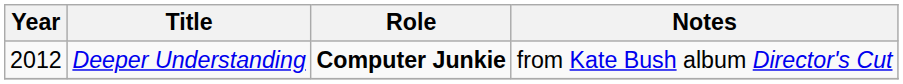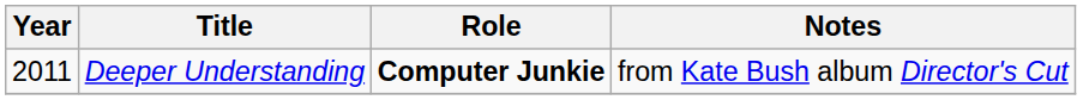Deeper Understanding | Year: 2012 -> 2011
